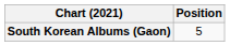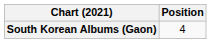South Korean Albums (Gaon) | Position: 5 -> 4
